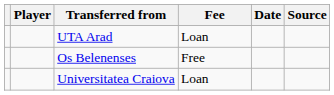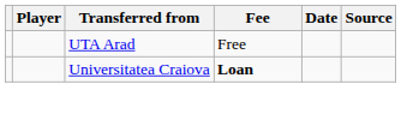UTA Arad | Fee: Loan -> Free
- row: Os Belenenses | Free
Universitatea Craiova | Fee: normal -> bold
